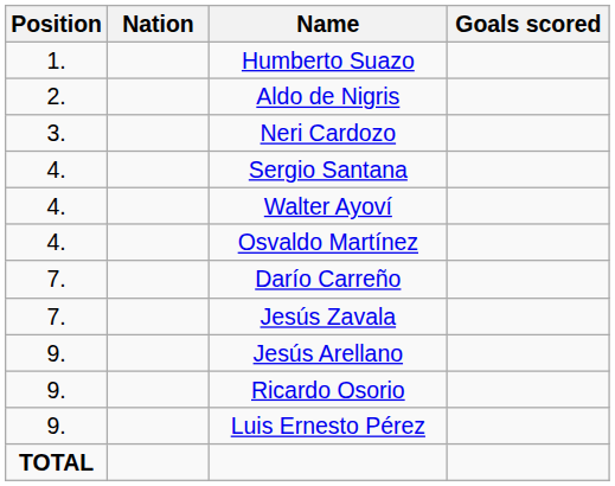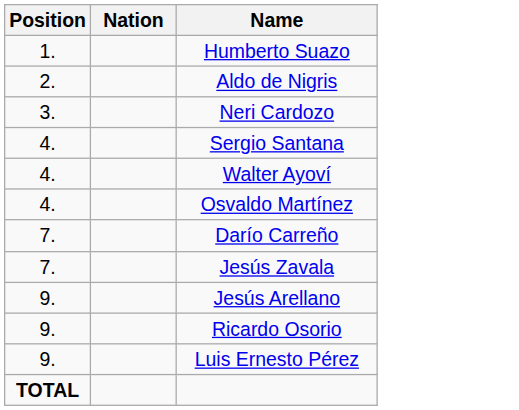- column: Goals scored
